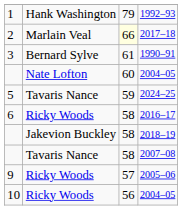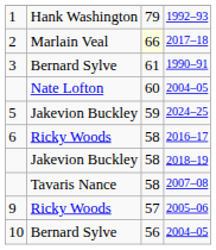2024–25 | column 2: Tavaris Nance -> Jakevion Buckley
10 / 2004–05 | column 2: Ricky Woods -> Bernard Sylve
